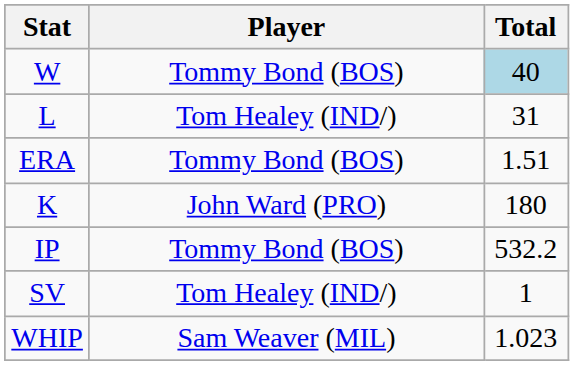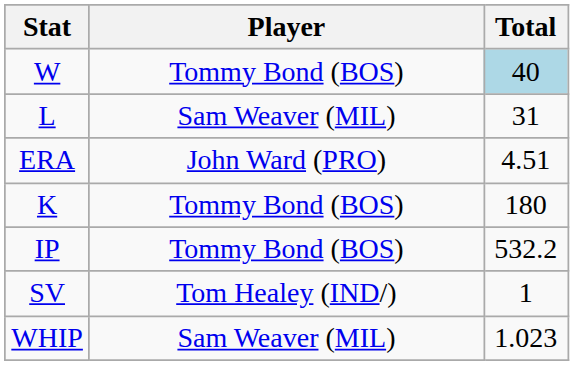L | Player: Tom Healey (IND/) -> Sam Weaver (MIL)
ERA | Player: Tommy Bond (BOS) -> John Ward (PRO)
ERA | Total: 1.51 -> 4.51
K | Player: John Ward (PRO) -> Tommy Bond (BOS)
